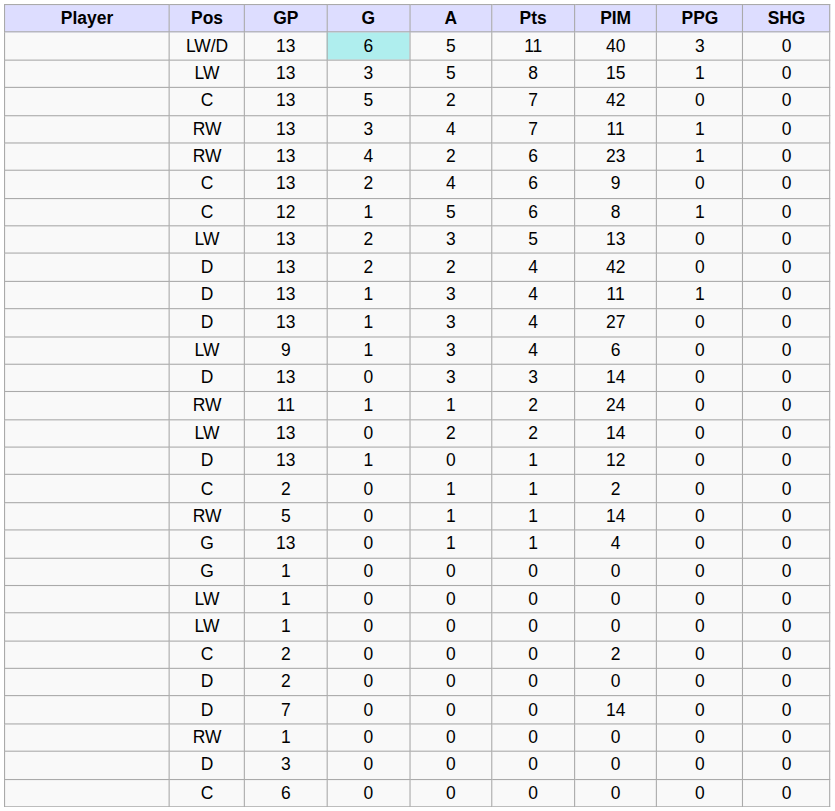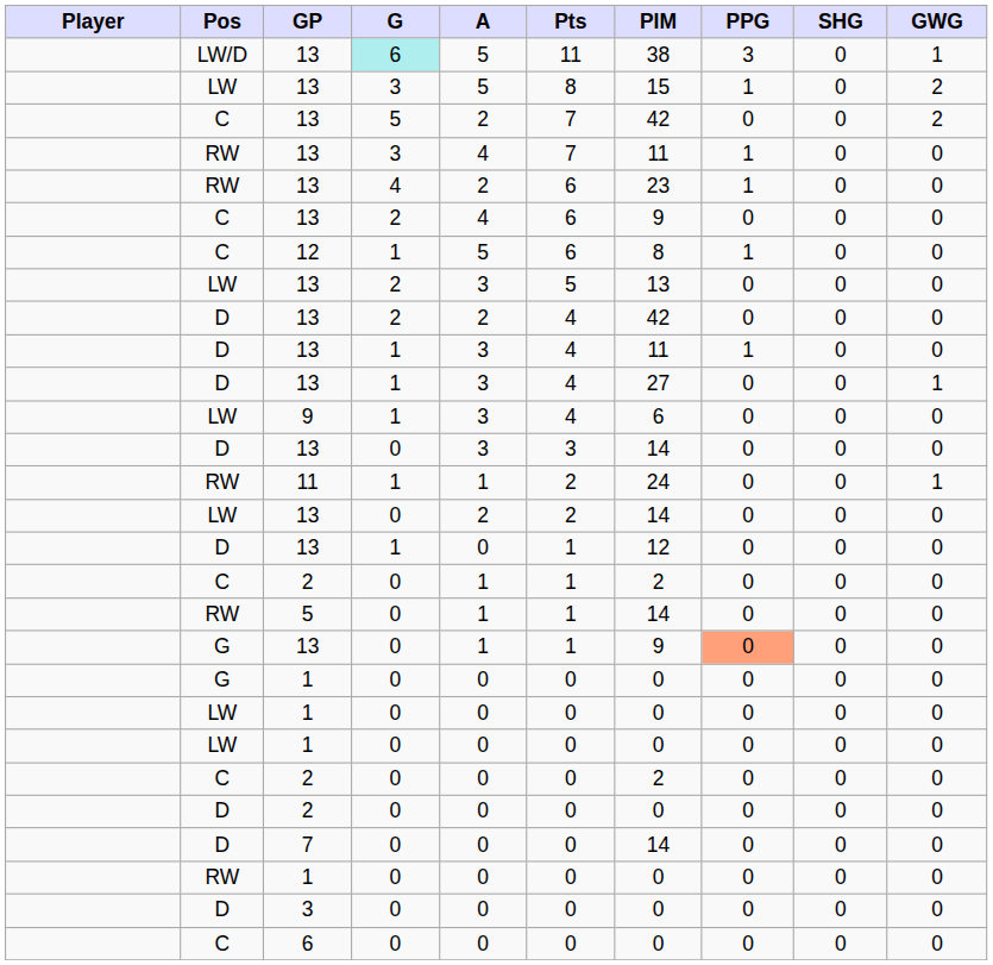+ column: GWG | 1 | 2 | 2 | 0 | 0 | 0 | 0 | 0 | 0 | 0 | 1 | 0 | 0 | 1 | 0 | 0 | 0 | 0 | 0 | 0 | 0 | 0 | 0 | 0 | 0 | 0 | 0 | 0
LW/D / 13 | PIM: 40 -> 38
G / 13 | PIM: 4 -> 9
G / 13 | PPG: no background -> lightsalmon background
